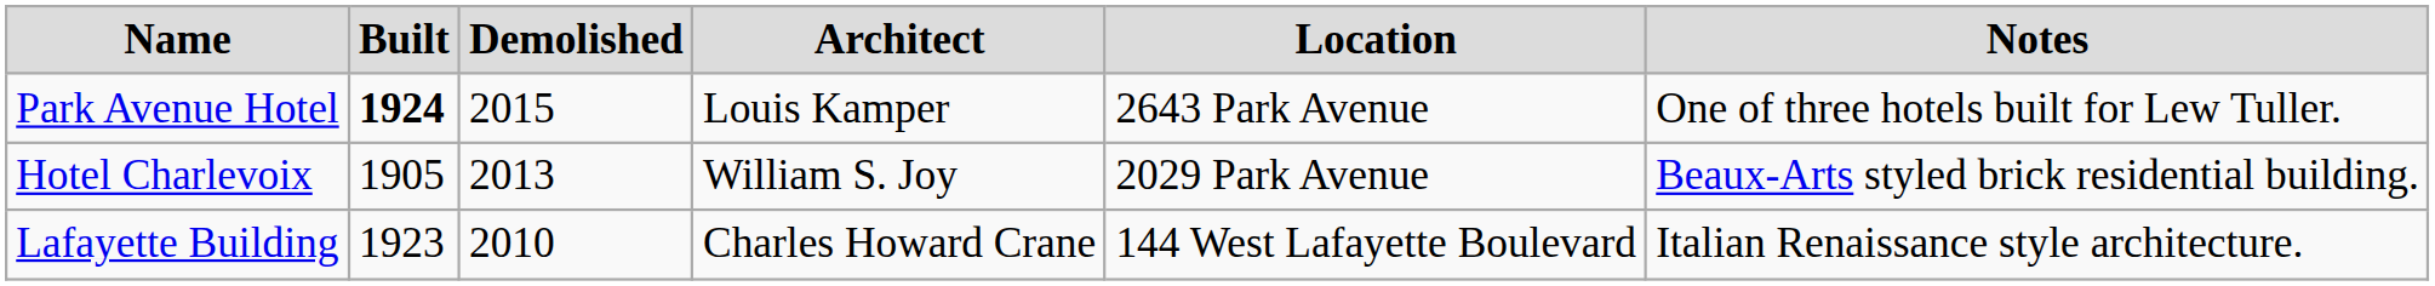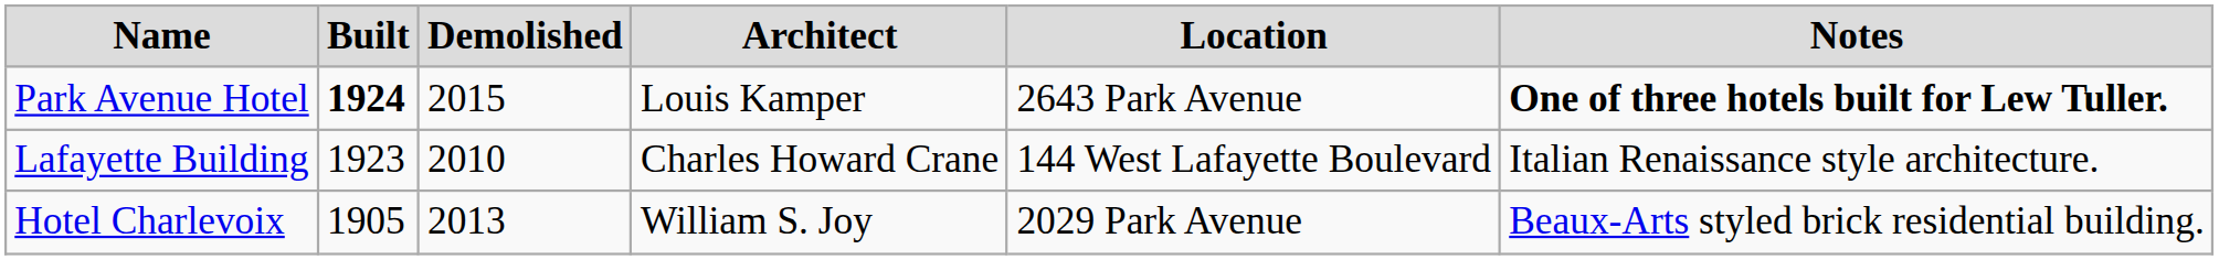Park Avenue Hotel | Notes: normal -> bold
rows swapped: Hotel Charlevoix <-> Lafayette Building
